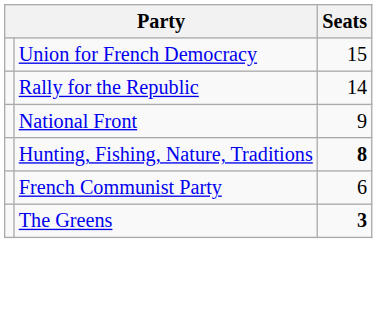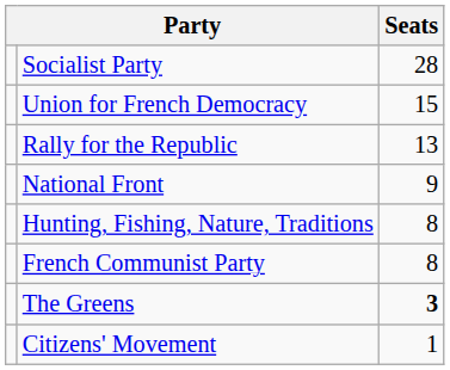+ row: Socialist Party | 28
Rally for the Republic | Seats: 14 -> 13
Hunting, Fishing, Nature, Traditions | Seats: bold -> normal
French Communist Party | Seats: 6 -> 8
+ row: Citizens' Movement | 1
